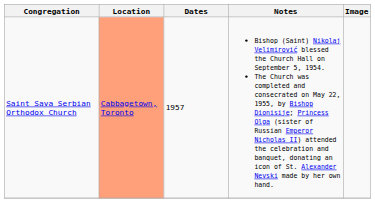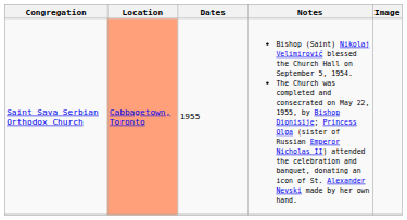Saint Sava Serbian Orthodox Church | Dates: 1957 -> 1955
